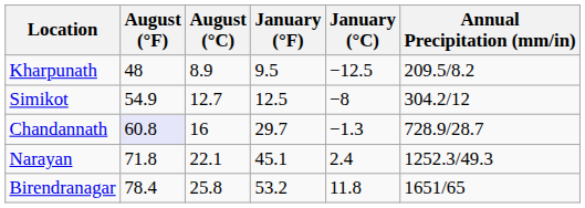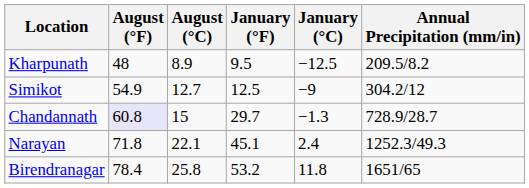Simikot | January (°C): −8 -> −9
Chandannath | August (°C): 16 -> 15
